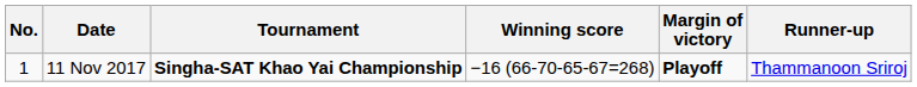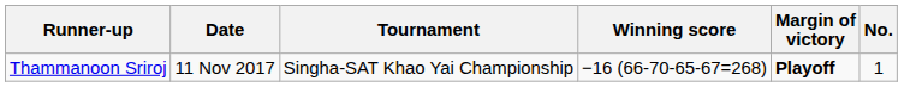columns swapped: No. <-> Runner-up
11 Nov 2017 | Tournament: bold -> normal
